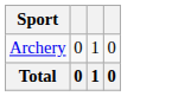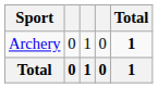+ column: Total | 1 | 1
